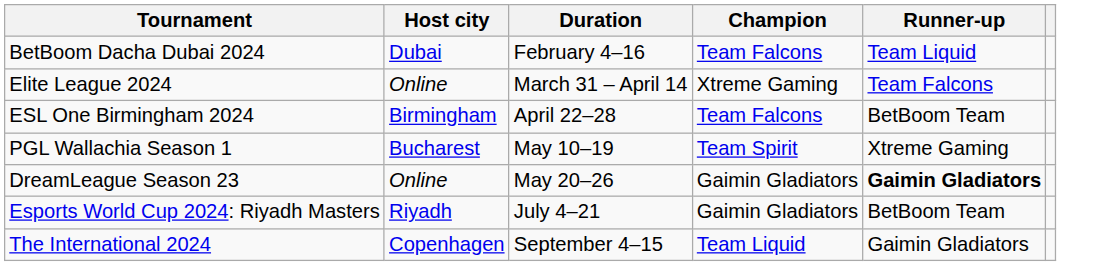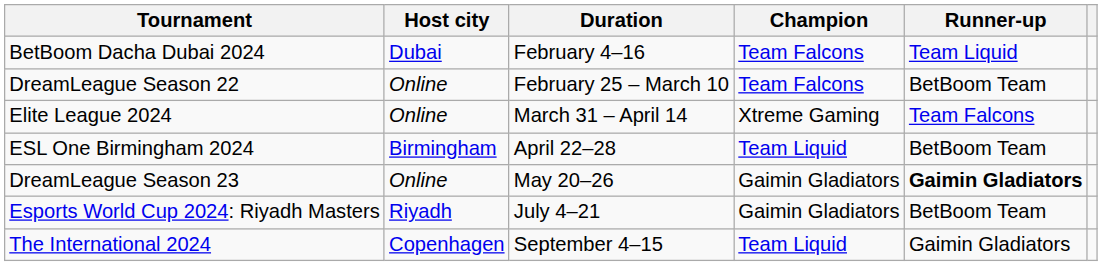+ row: DreamLeague Season 22 | Online | February 25 – March 10 | Team Falcons | BetBoom Team
ESL One Birmingham 2024 | Champion: Team Falcons -> Team Liquid
- row: PGL Wallachia Season 1 | Bucharest | May 10–19 | Team Spirit | Xtreme Gaming
